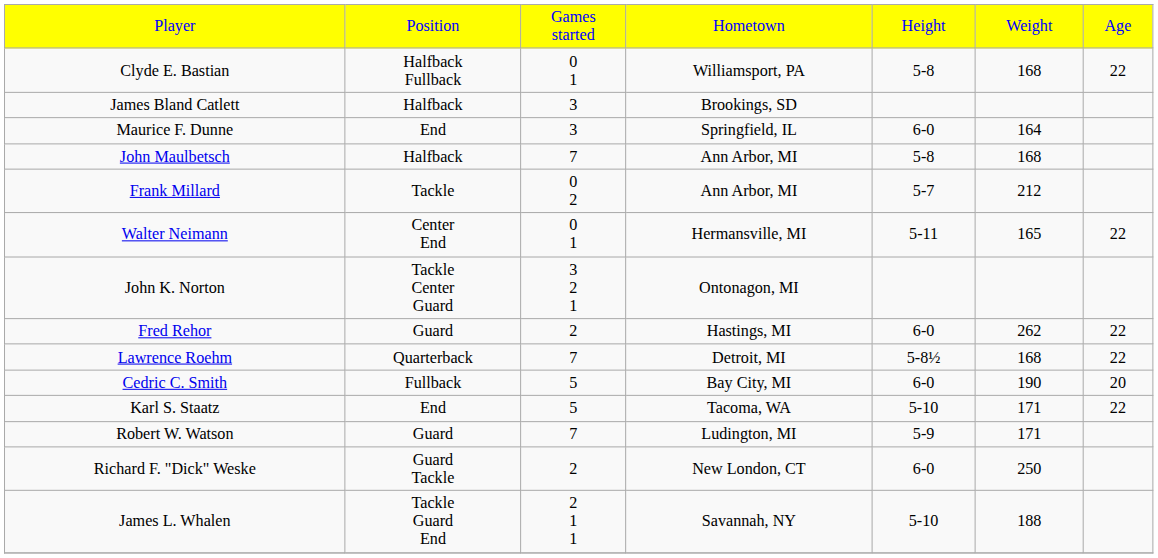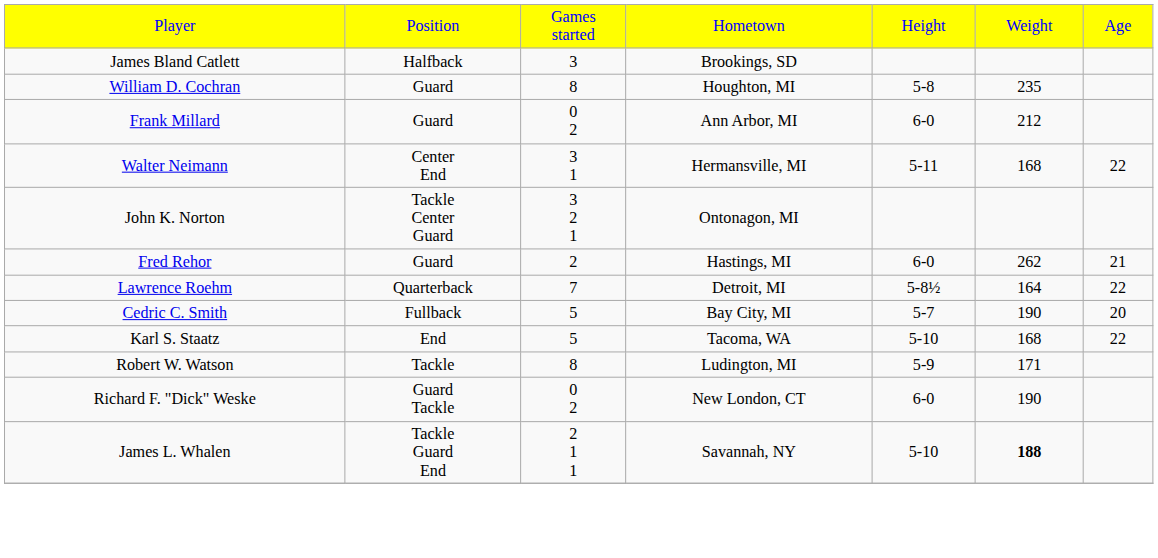- row: Clyde E. Bastian | Halfback Fullback | 0 1 | Williamsport, PA | 5-8 | 168 | 22
+ row: William D. Cochran | Guard | 8 | Houghton, MI | 5-8 | 235
- row: Maurice F. Dunne | End | 3 | Springfield, IL | 6-0 | 164
- row: John Maulbetsch | Halfback | 7 | Ann Arbor, MI | 5-8 | 168
Frank Millard | column 2: Tackle -> Guard
Frank Millard | column 5: 5-7 -> 6-0
Walter Neimann | column 3: 0 1 -> 3 1
Walter Neimann | column 6: 165 -> 168
Fred Rehor | column 7: 22 -> 21
Lawrence Roehm | column 6: 168 -> 164
Cedric C. Smith | column 5: 6-0 -> 5-7
Karl S. Staatz | column 6: 171 -> 168
Robert W. Watson | column 2: Guard -> Tackle
Robert W. Watson | column 3: 7 -> 8
Richard F. "Dick" Weske | column 3: 2 -> 0 2
Richard F. "Dick" Weske | column 6: 250 -> 190
James L. Whalen | column 6: normal -> bold
